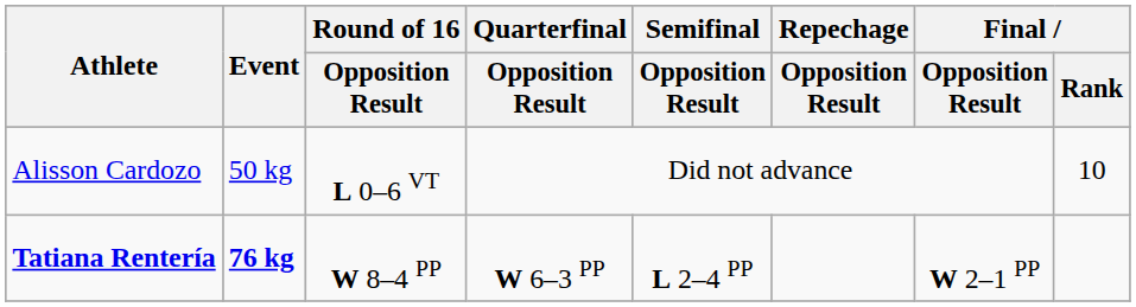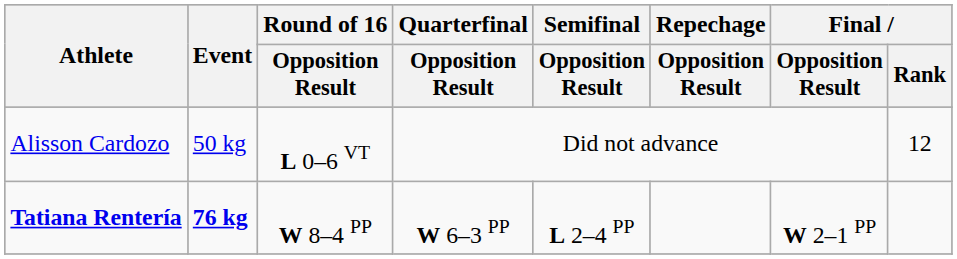Alisson Cardozo | Final / Rank: 10 -> 12
